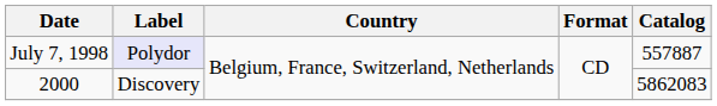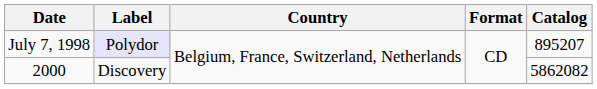July 7, 1998 | Catalog: 557887 -> 895207
2000 | Catalog: 5862083 -> 5862082
